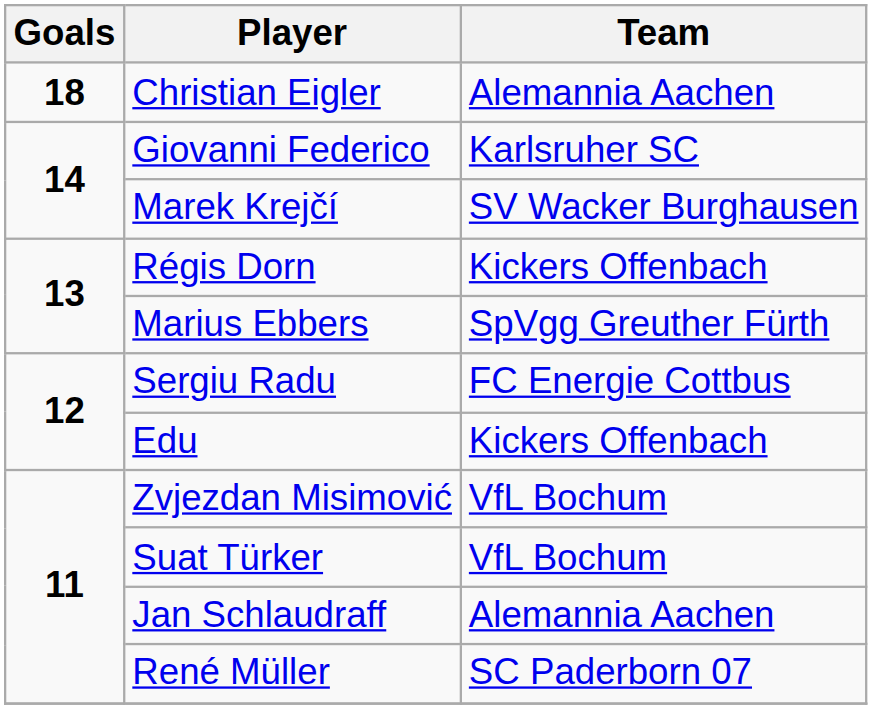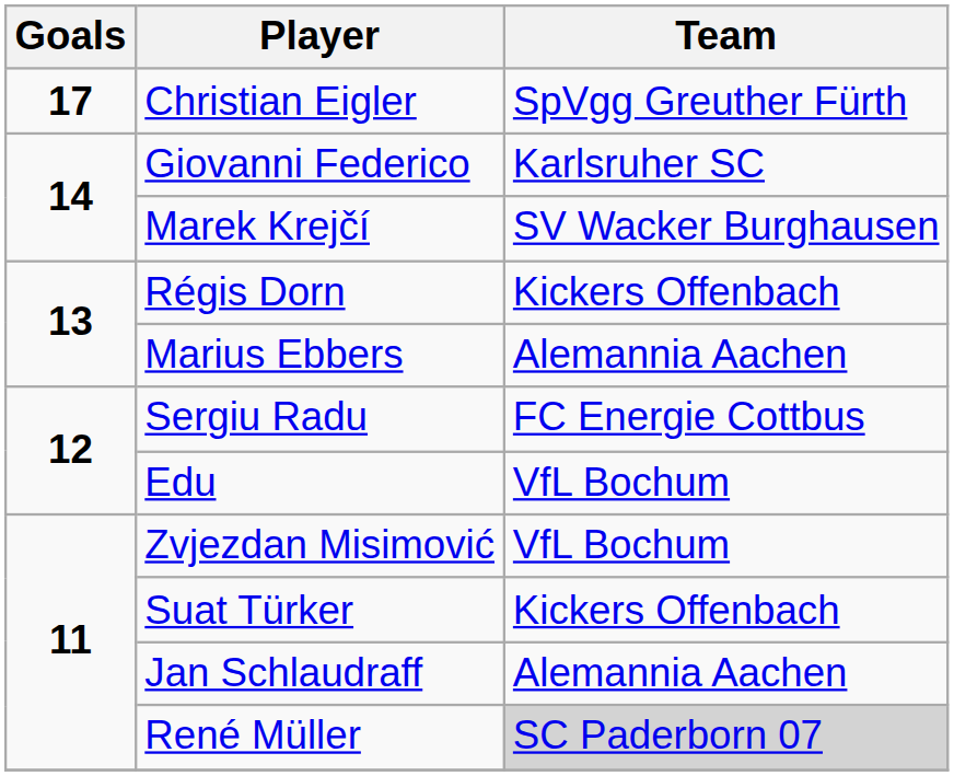Christian Eigler | Goals: 18 -> 17
Christian Eigler | Team: Alemannia Aachen -> SpVgg Greuther Fürth
Marius Ebbers | Team: SpVgg Greuther Fürth -> Alemannia Aachen
Edu | Team: Kickers Offenbach -> VfL Bochum
Suat Türker | Team: VfL Bochum -> Kickers Offenbach
René Müller | Team: no background -> lightgrey background
